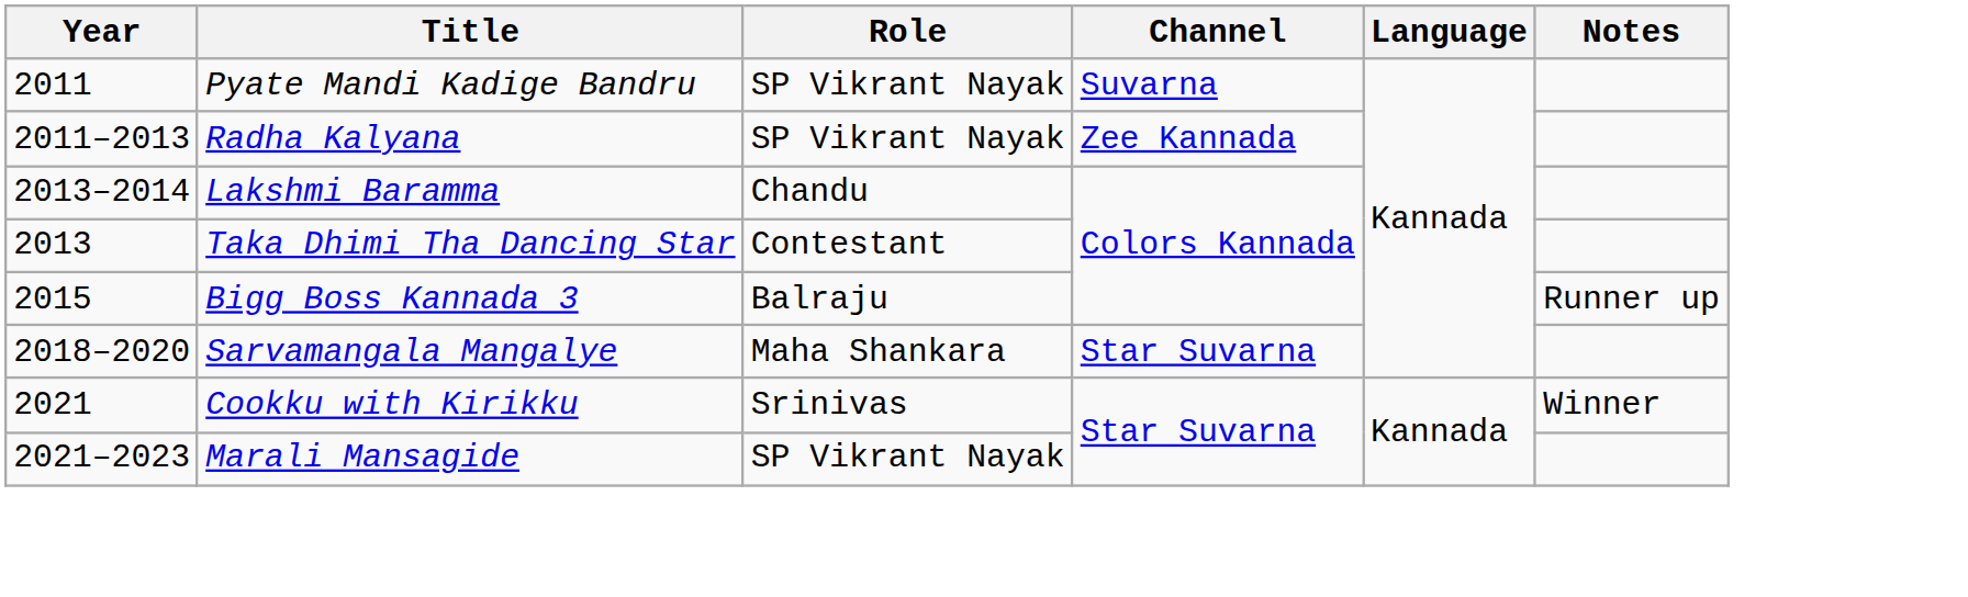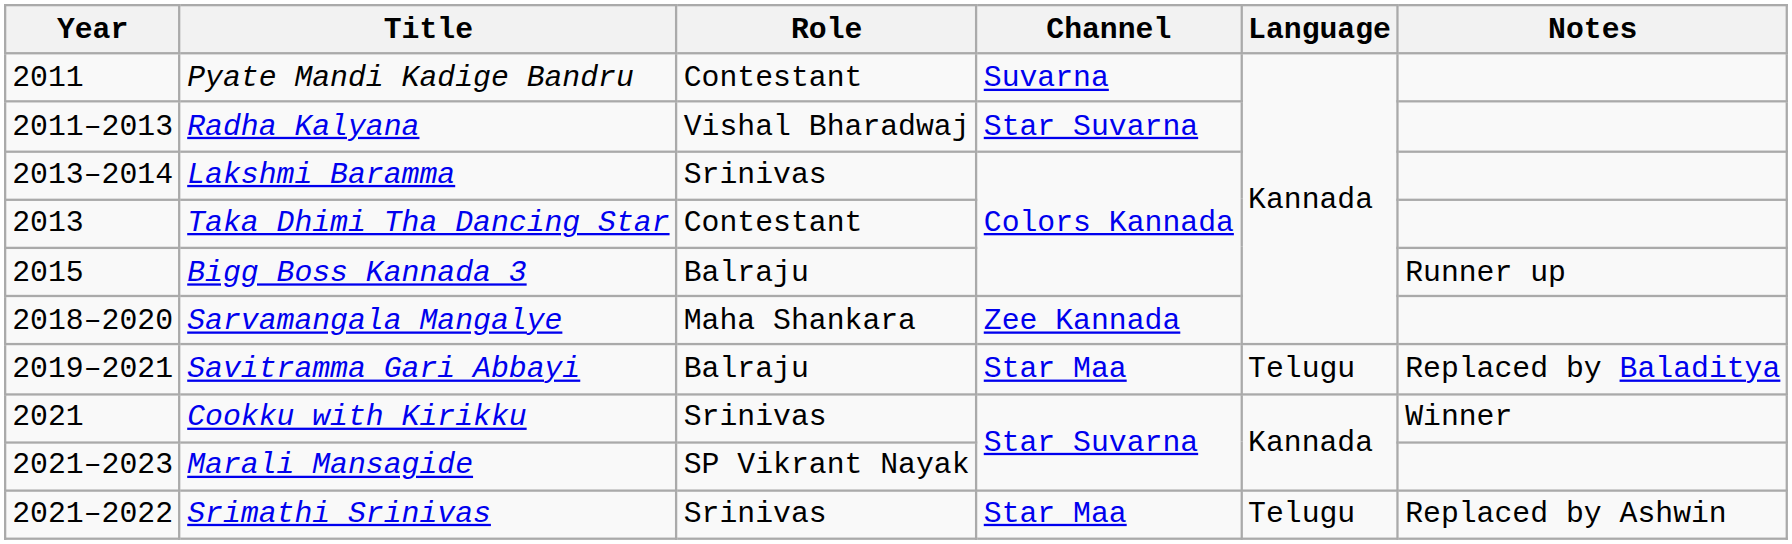Pyate Mandi Kadige Bandru | Role: SP Vikrant Nayak -> Contestant
Radha Kalyana | Role: SP Vikrant Nayak -> Vishal Bharadwaj
Radha Kalyana | Channel: Zee Kannada -> Star Suvarna
Lakshmi Baramma | Role: Chandu -> Srinivas
Sarvamangala Mangalye | Channel: Star Suvarna -> Zee Kannada
+ row: 2019–2021 | Savitramma Gari Abbayi | Balraju | Star Maa | Telugu | Replaced by Baladitya
+ row: 2021–2022 | Srimathi Srinivas | Srinivas | Star Maa | Telugu | Replaced by Ashwin
